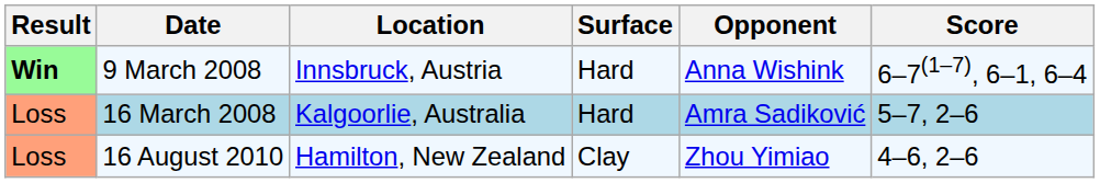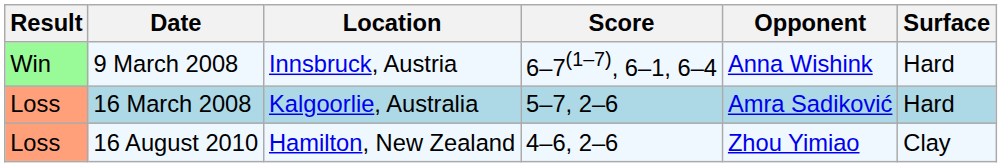columns swapped: Surface <-> Score
9 March 2008 | Result: bold -> normal
